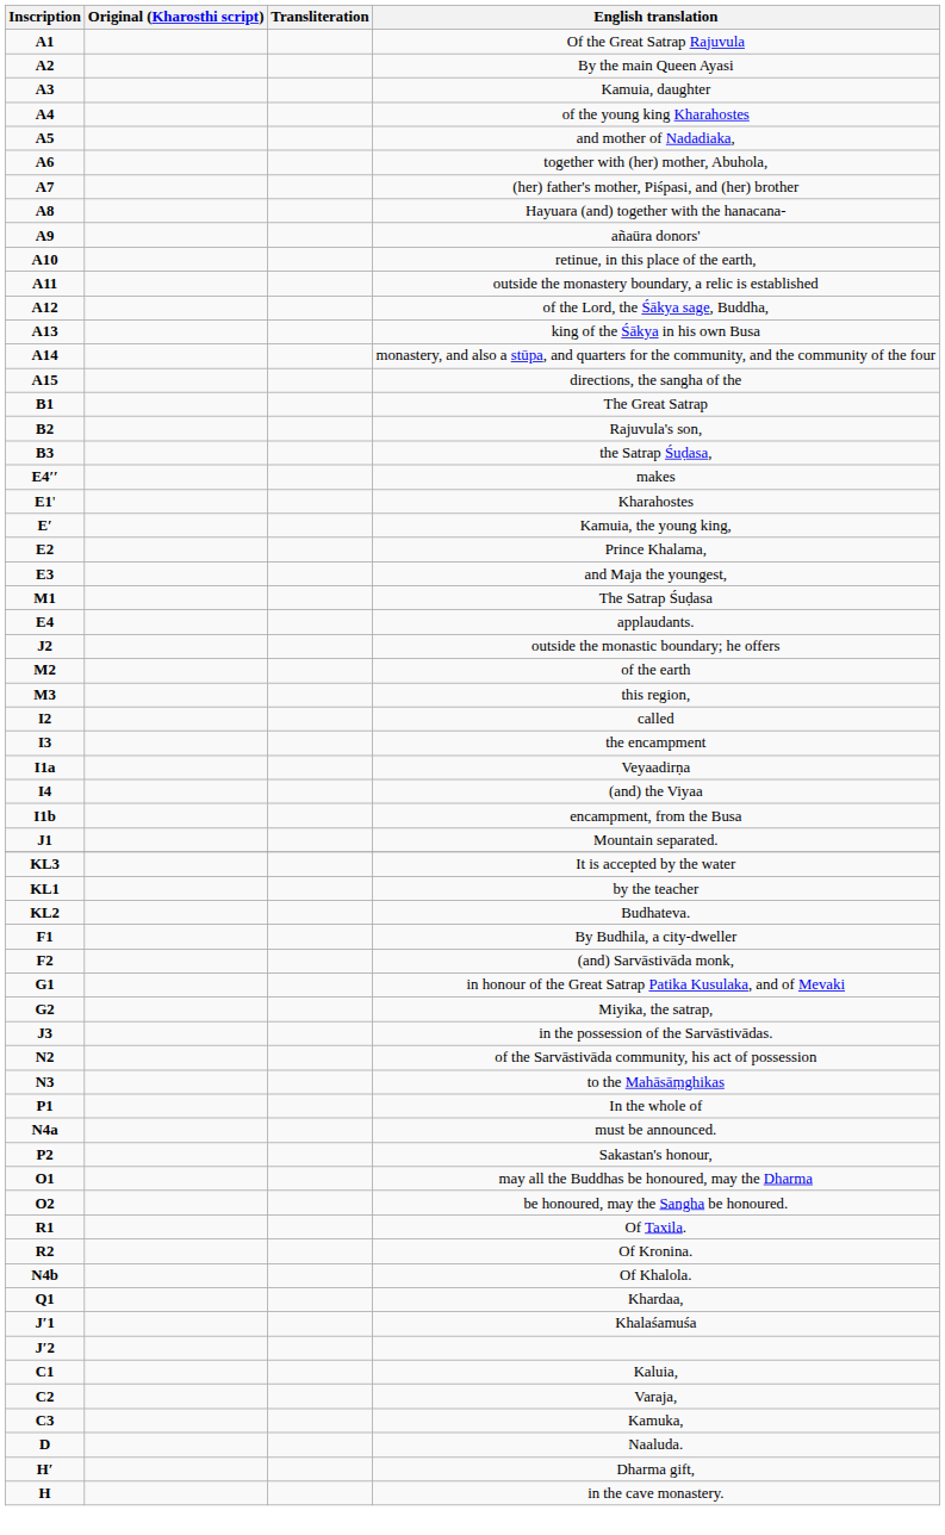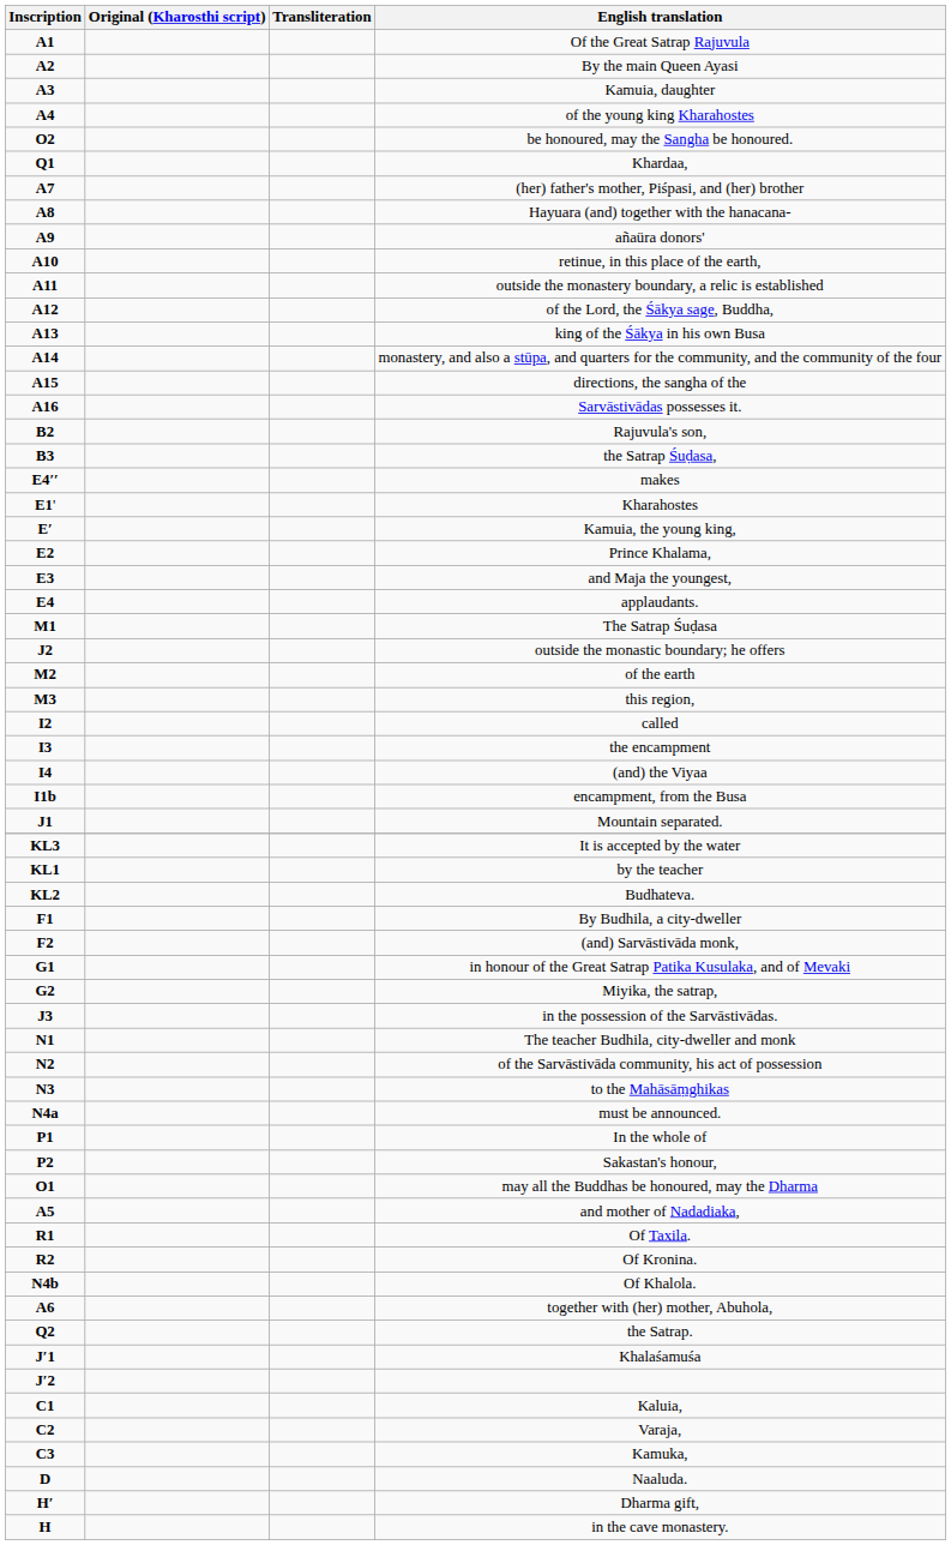rows swapped: and mother of Nadadiaka, <-> be honoured, may the Sangha be honoured.
rows swapped: together with (her) mother, Abuhola, <-> Khardaa,
+ row: A16 | Sarvāstivādas possesses it.
- row: B1 | The Great Satrap
rows swapped: applaudants. <-> The Satrap Śuḍasa
- row: I1a | Veyaadirṇa
+ row: N1 | The teacher Budhila, city-dweller and monk
rows swapped: must be announced. <-> In the whole of
+ row: Q2 | the Satrap.
